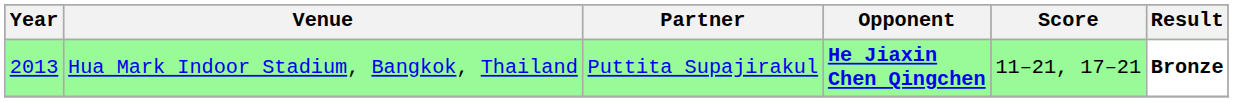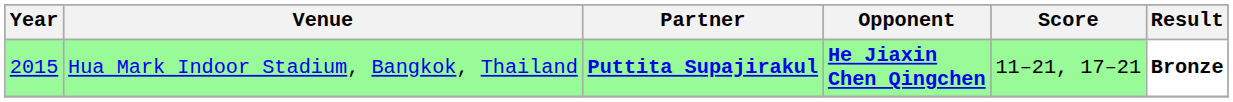Hua Mark Indoor Stadium, Bangkok, Thailand | Year: 2013 -> 2015
Hua Mark Indoor Stadium, Bangkok, Thailand | Partner: normal -> bold
